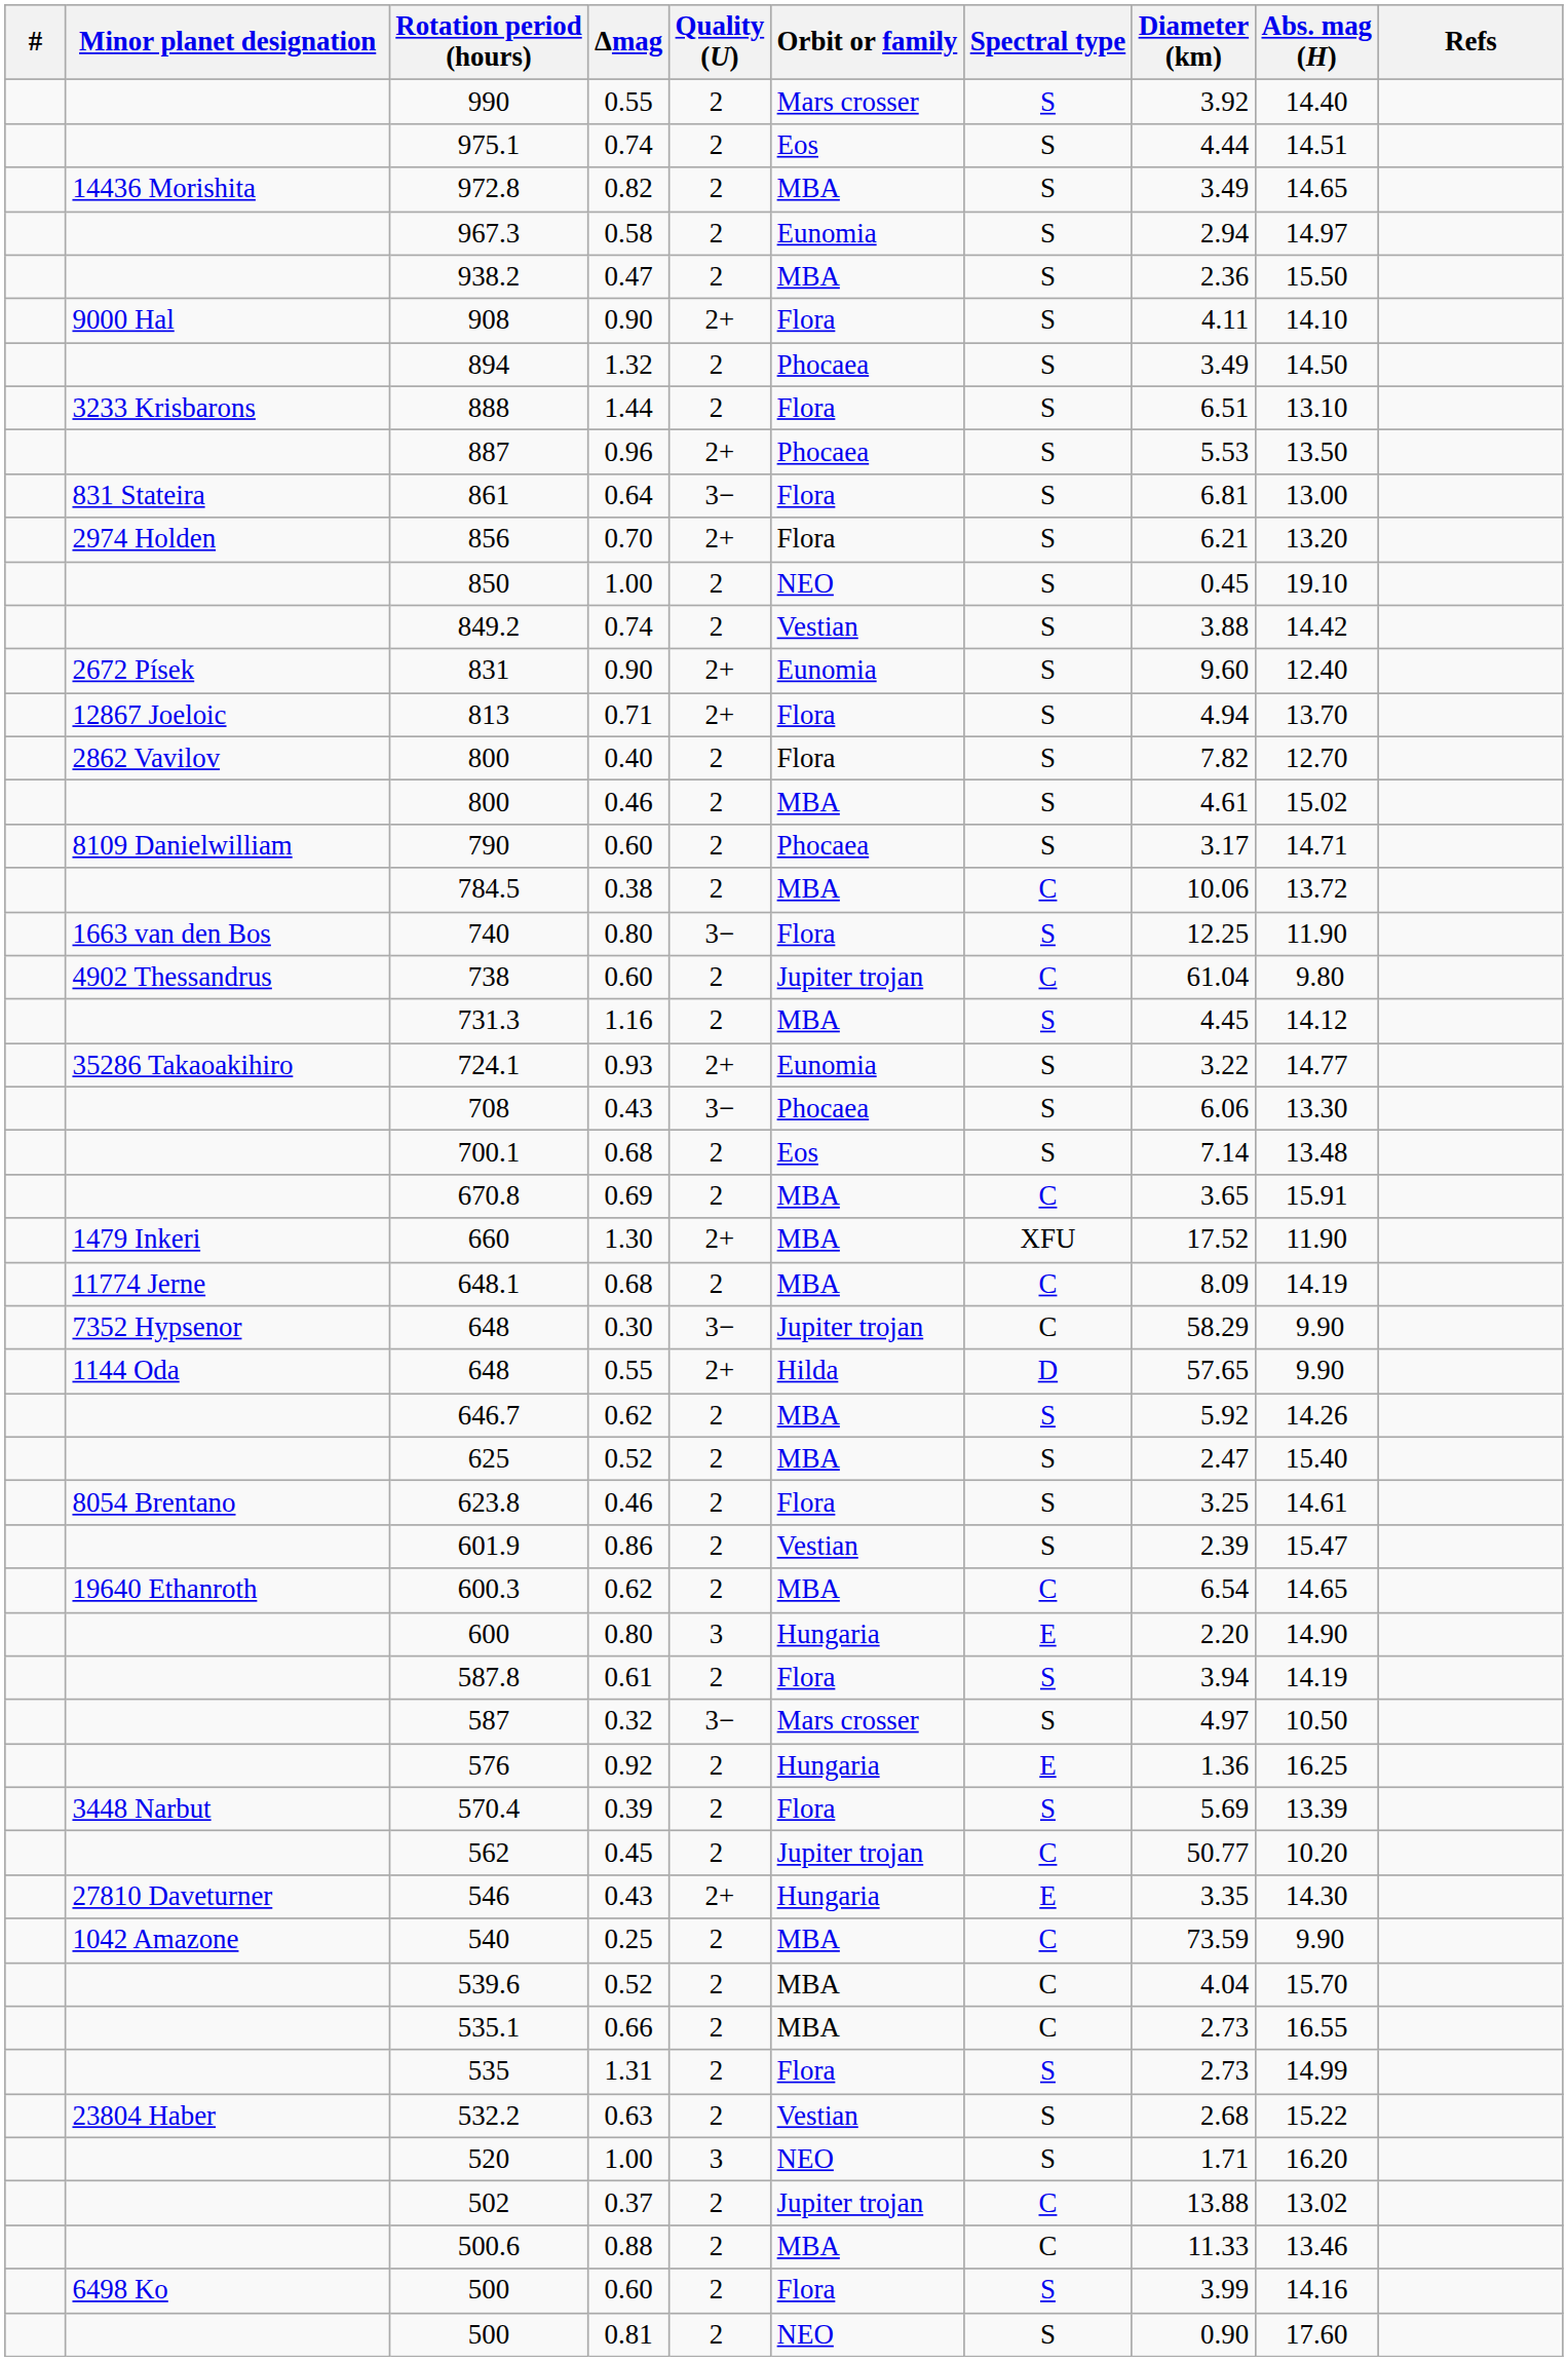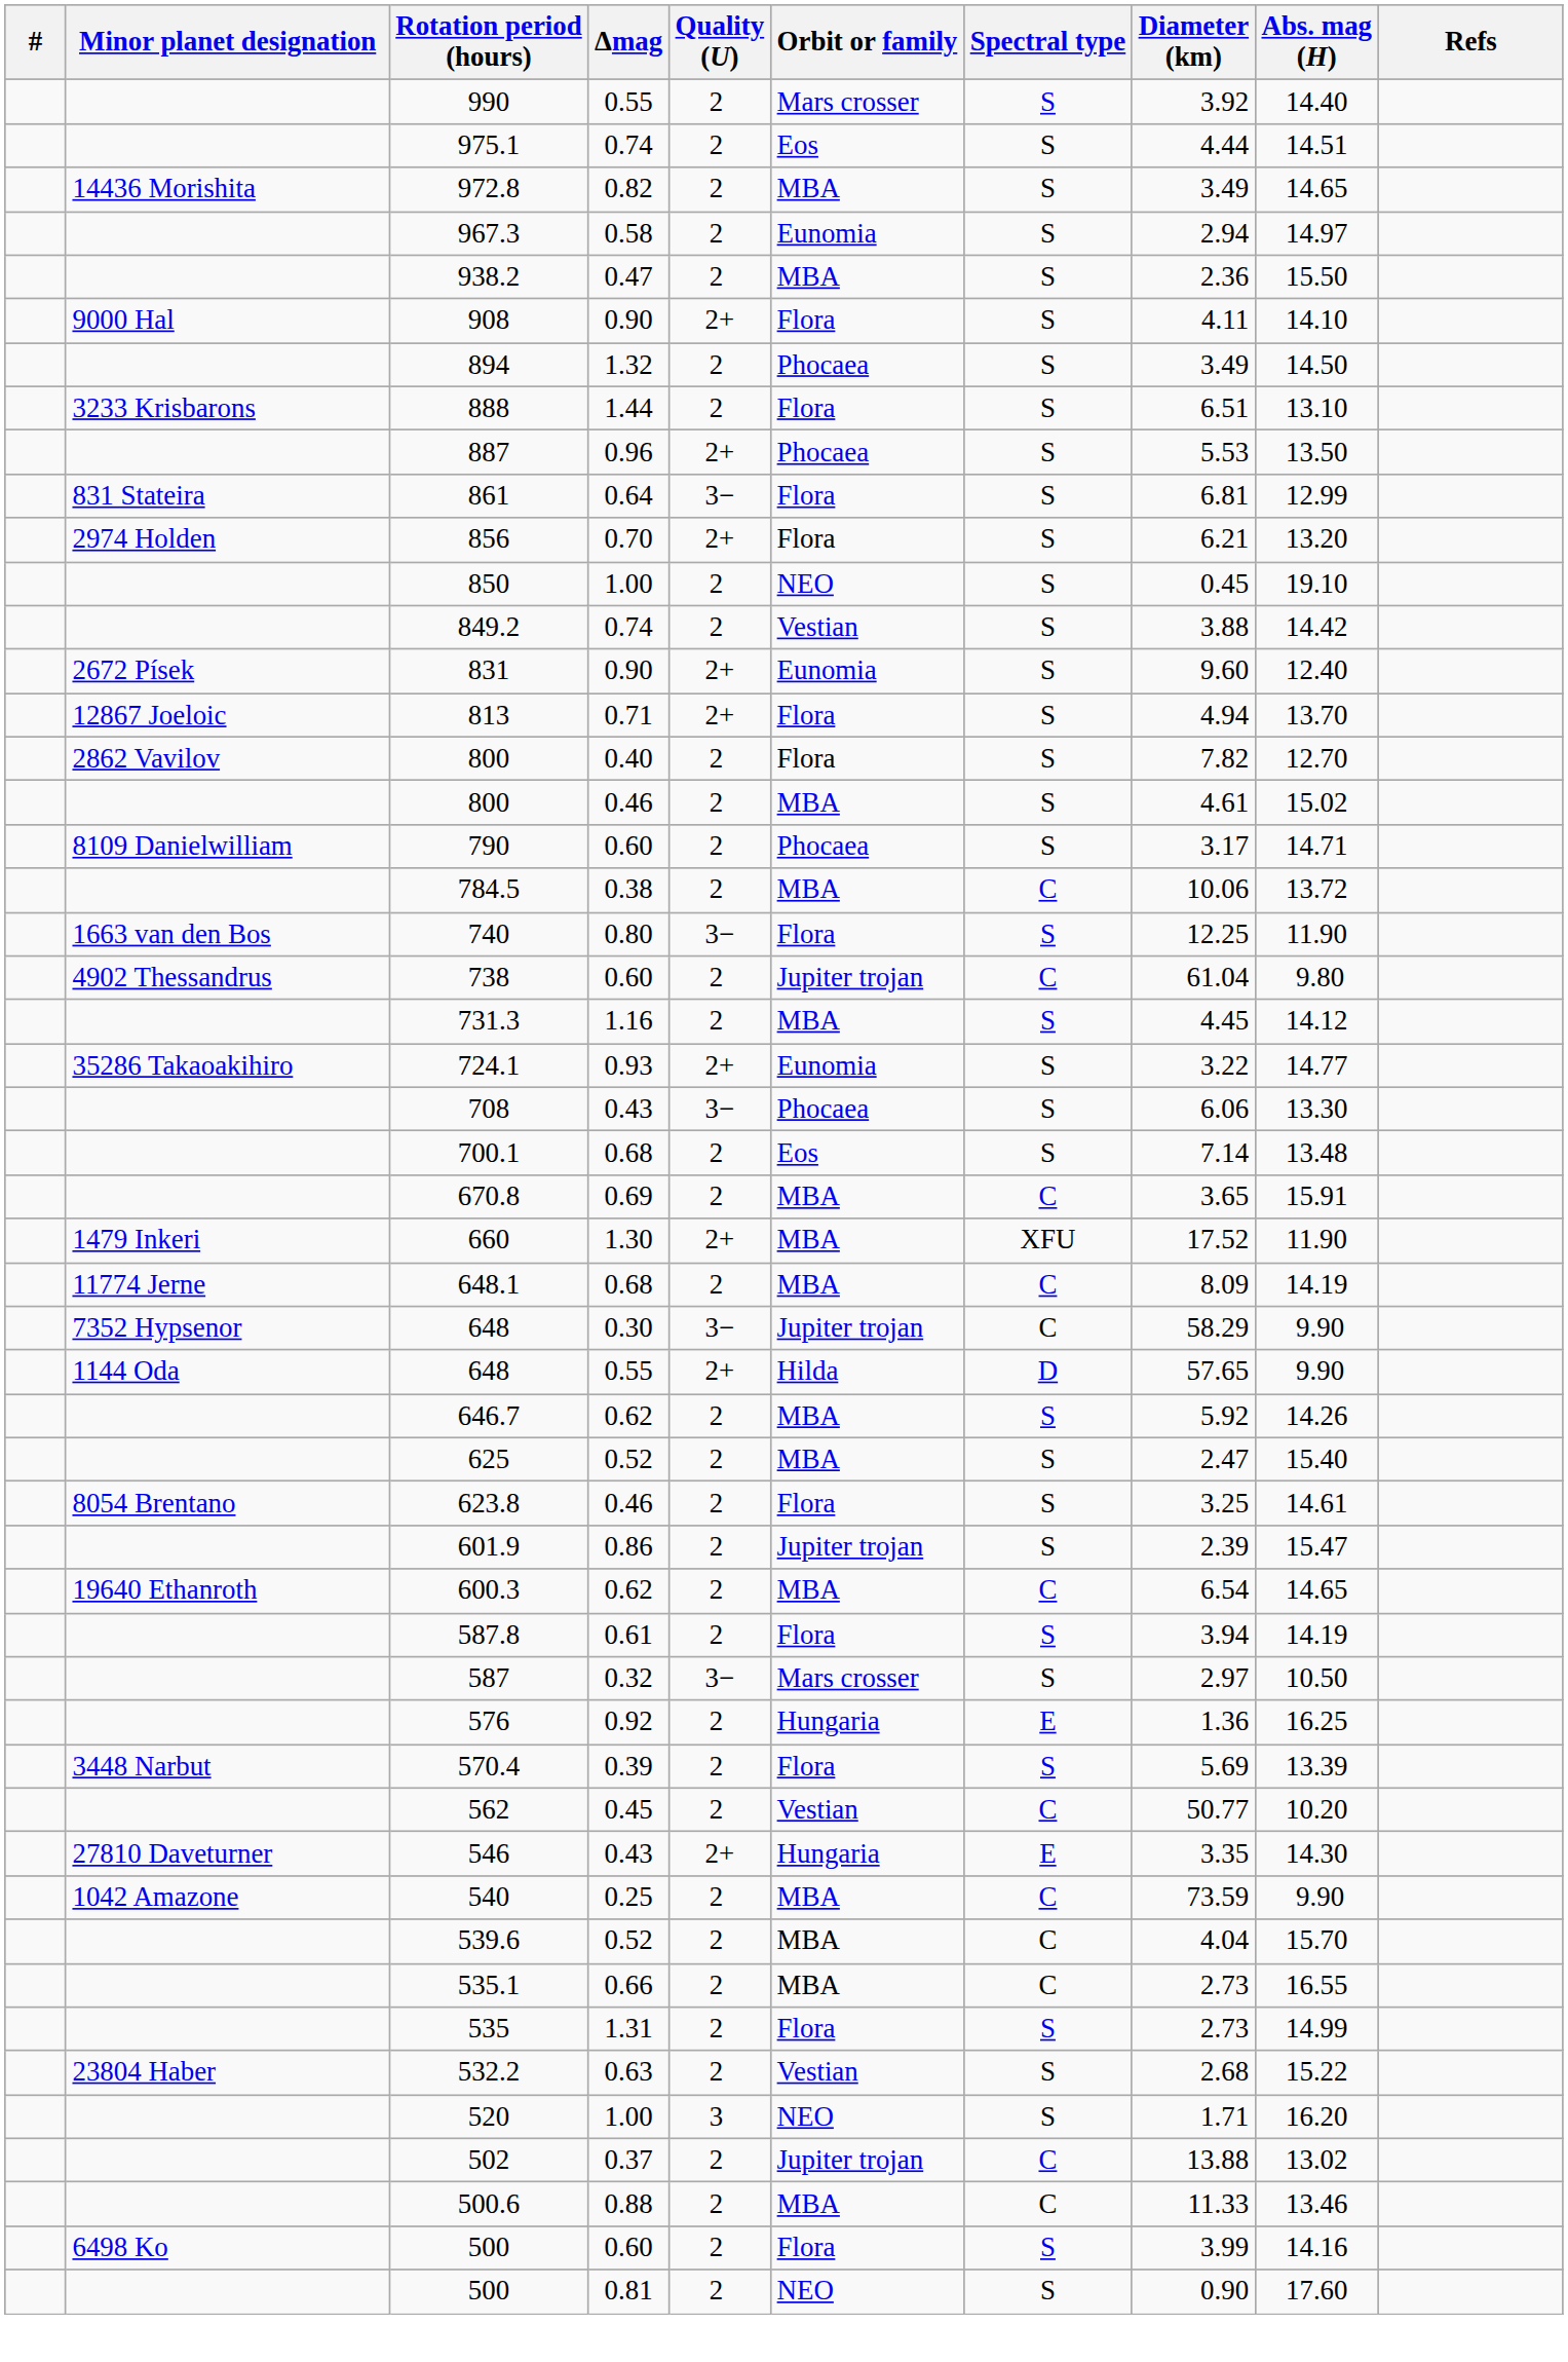861 | Abs. mag (H): 13.00 -> 12.99
601.9 | Orbit or family: Vestian -> Jupiter trojan
- row: 600 | 0.80 | 3 | Hungaria | E | 2.20 | 14.90
587 | Diameter (km): 4.97 -> 2.97
562 | Orbit or family: Jupiter trojan -> Vestian
